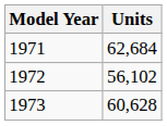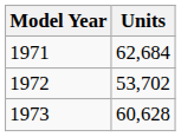1972 | Units: 56,102 -> 53,702
